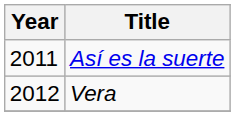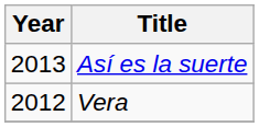Así es la suerte | Year: 2011 -> 2013
